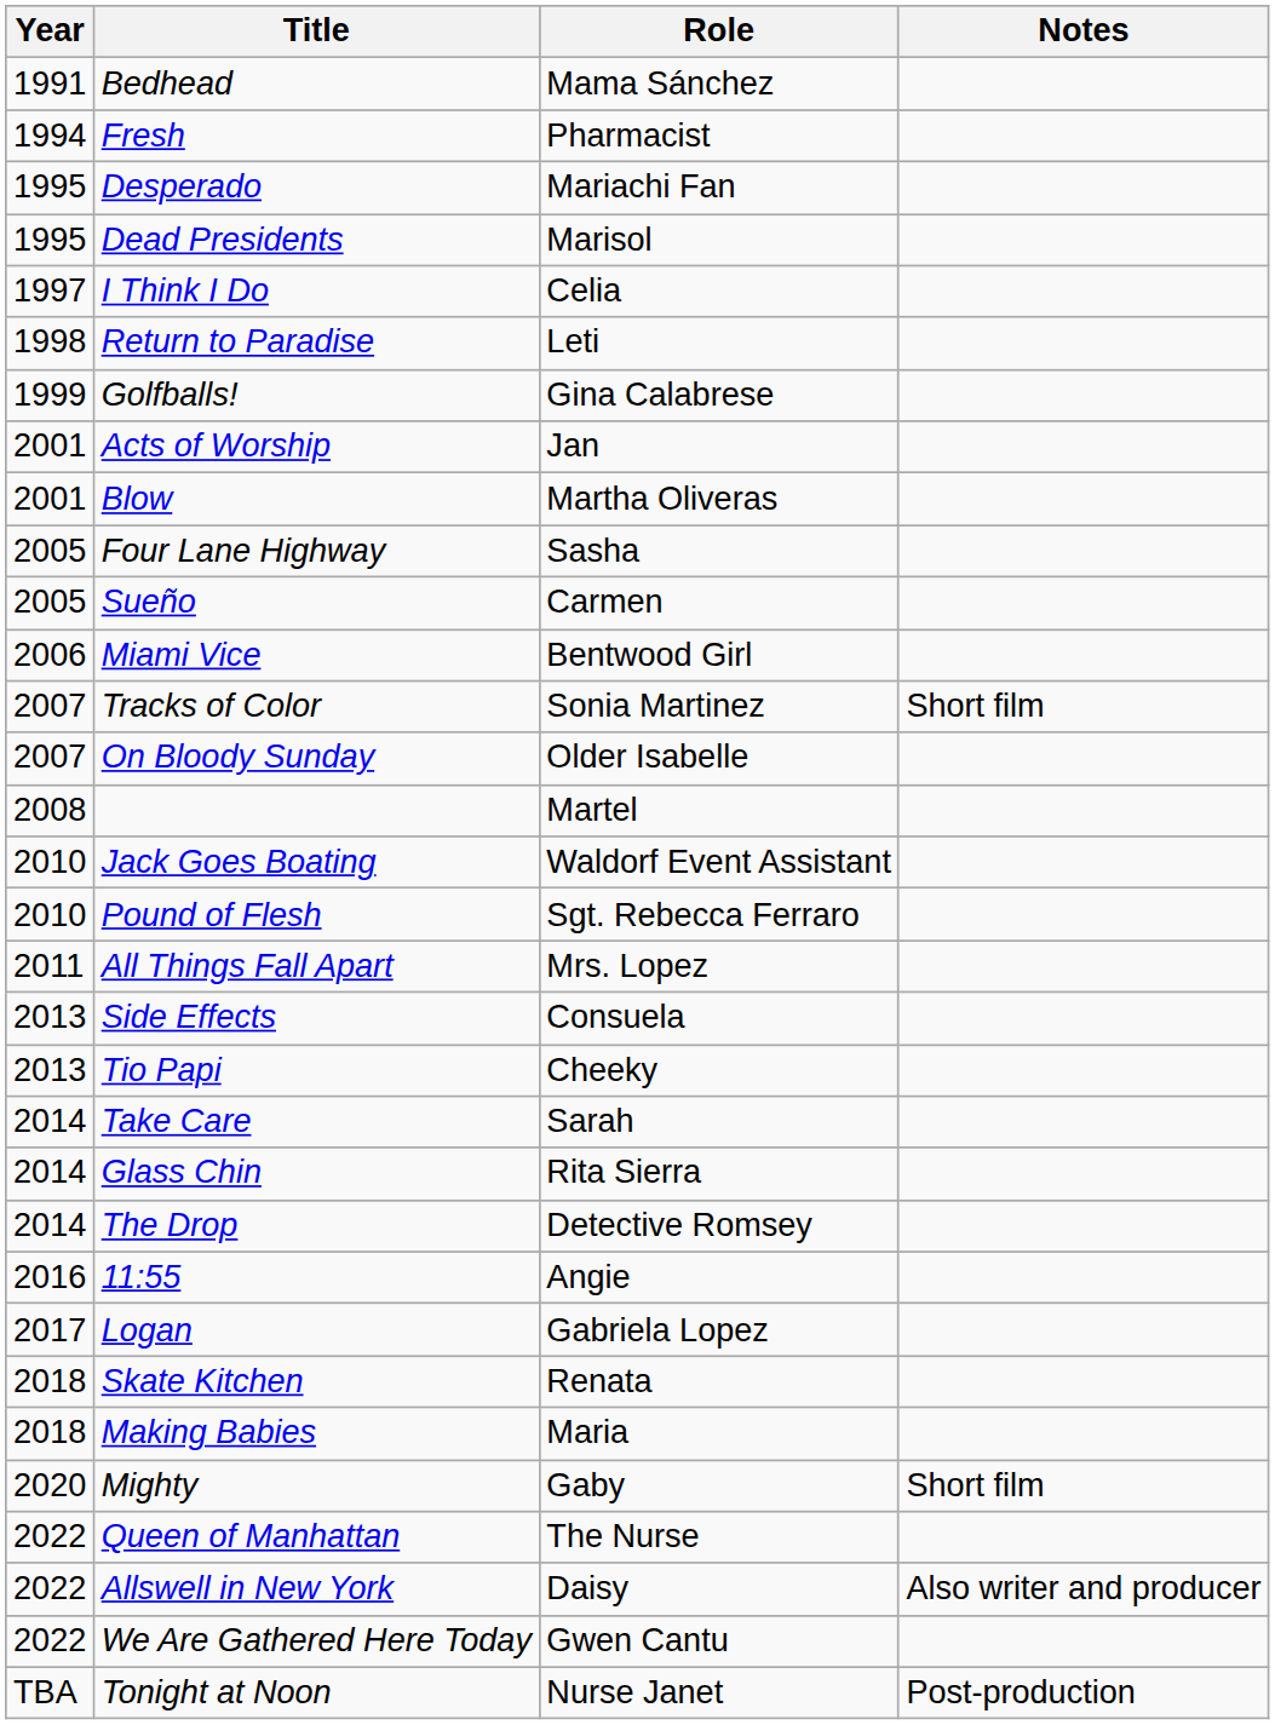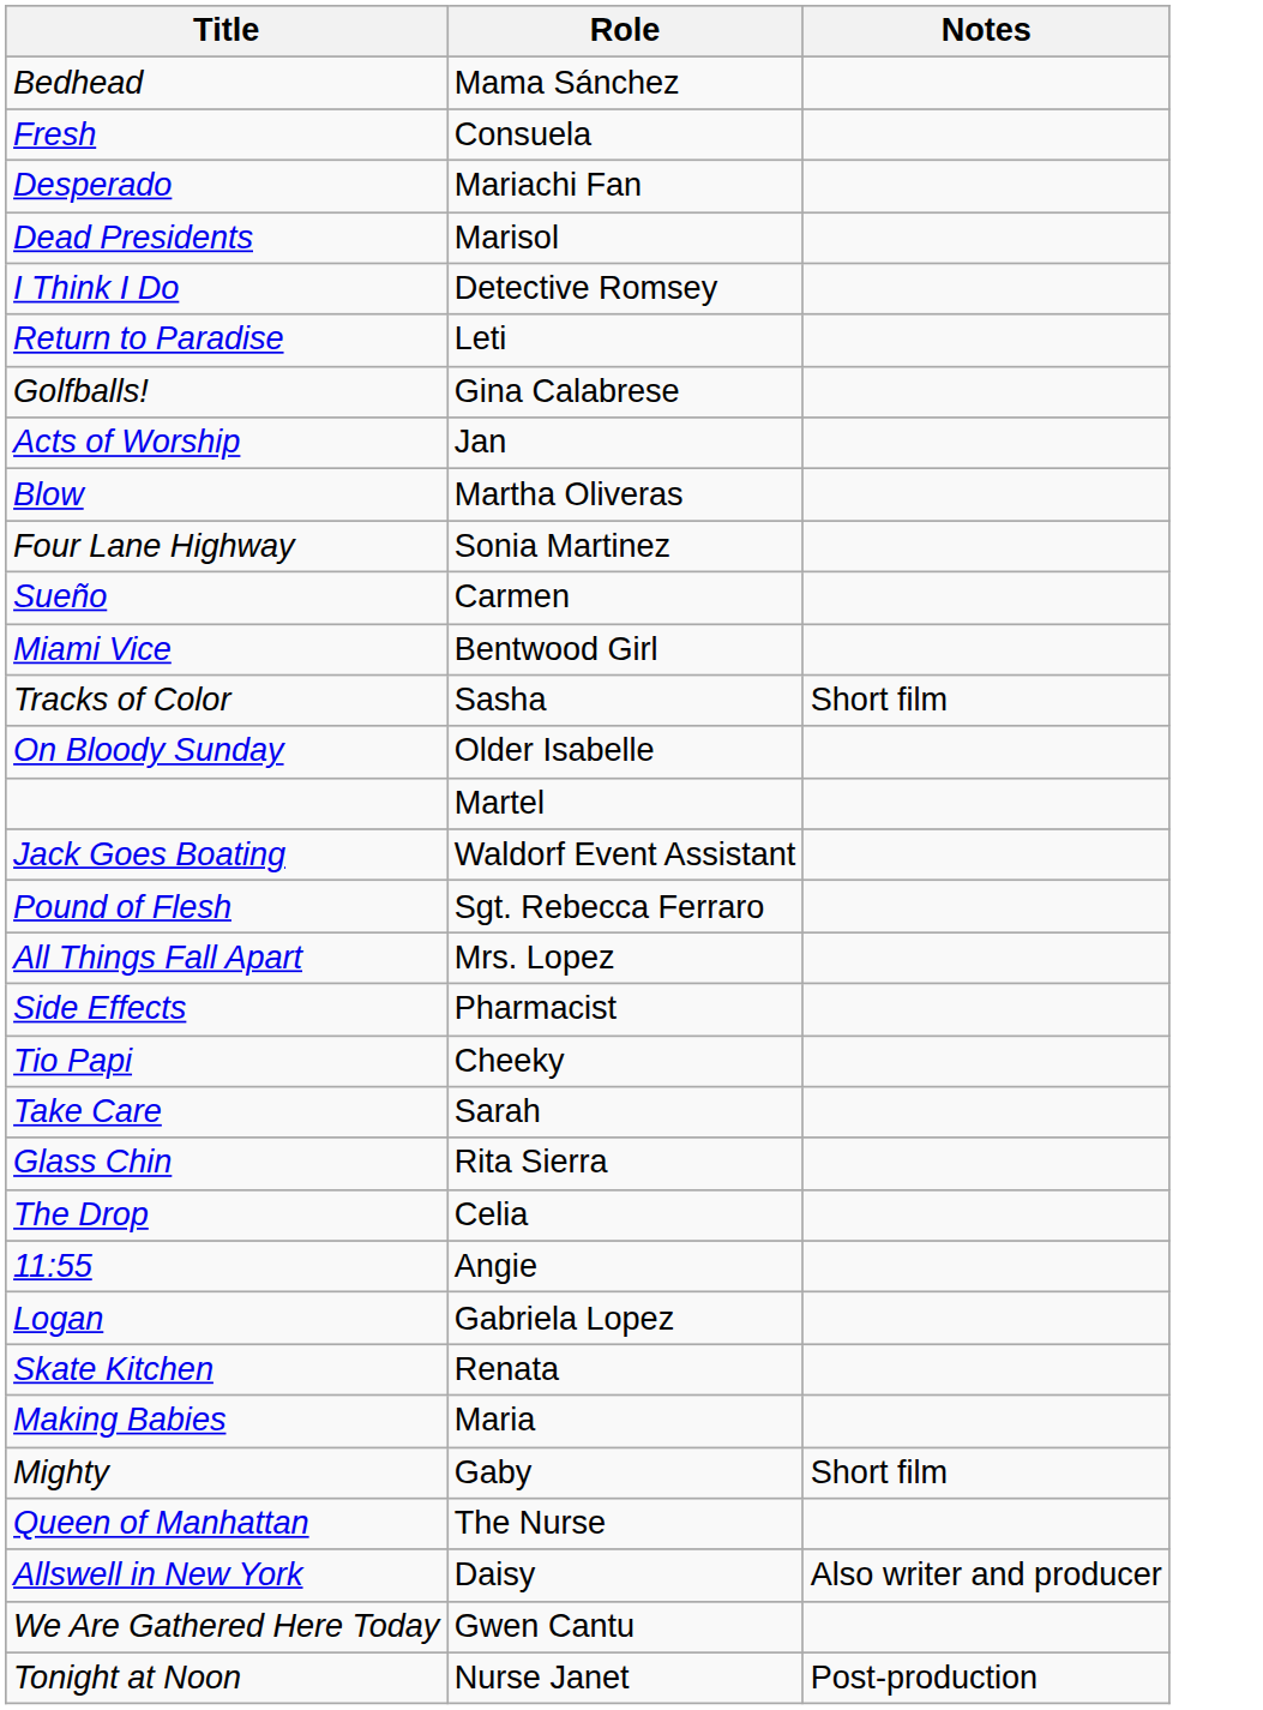- column: Year | 1991 | 1994 | 1995 | 1995 | 1997 | 1998 | 1999 | 2001 | 2001 | 2005 | 2005 | 2006 | 2007 | 2007 | 2008 | 2010 | 2010 | 2011 | 2013 | 2013 | 2014 | 2014 | 2014 | 2016 | 2017 | 2018 | 2018 | 2020 | 2022 | 2022 | 2022 | TBA
Fresh | Role: Pharmacist -> Consuela
I Think I Do | Role: Celia -> Detective Romsey
Four Lane Highway | Role: Sasha -> Sonia Martinez
Tracks of Color | Role: Sonia Martinez -> Sasha
Side Effects | Role: Consuela -> Pharmacist
The Drop | Role: Detective Romsey -> Celia
